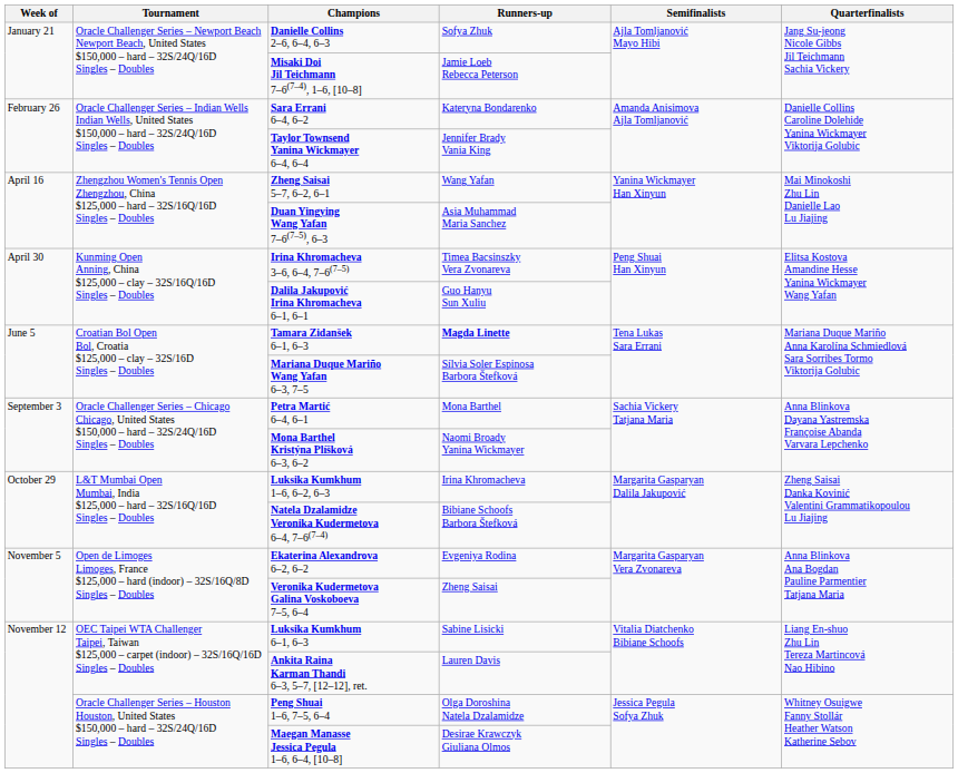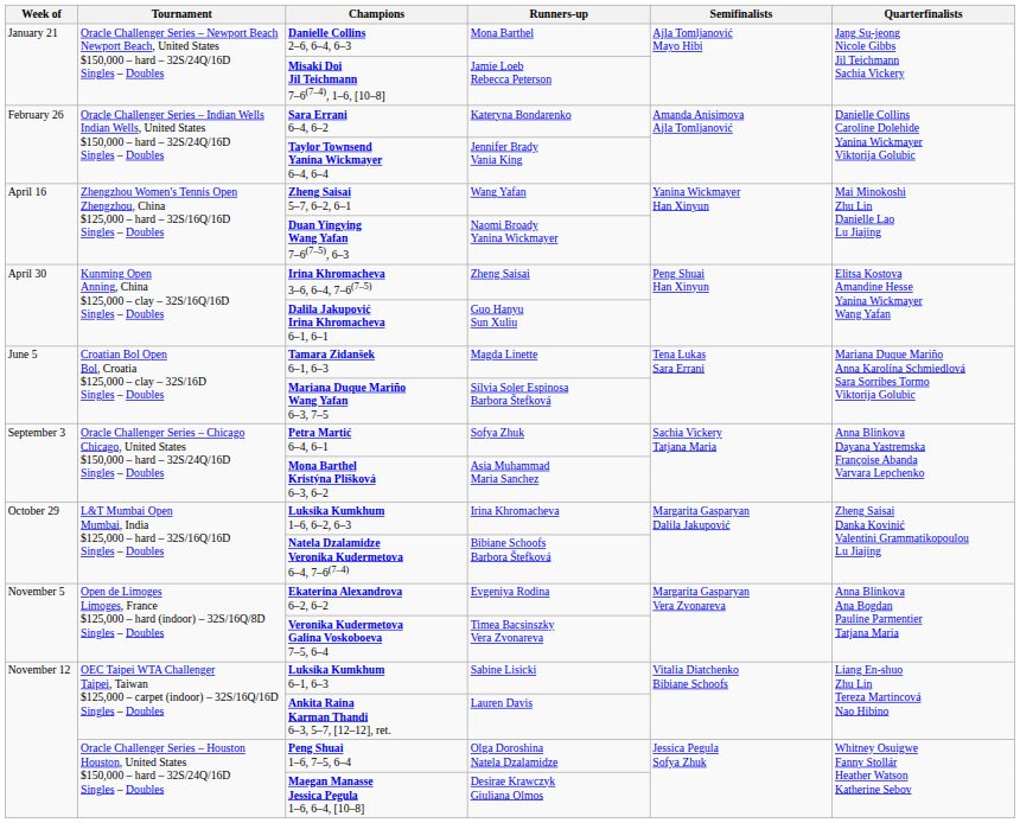Danielle Collins 2–6, 6–4, 6–3 | Runners-up: Sofya Zhuk -> Mona Barthel
Duan Yingying Wang Yafan 7–6(7–5), 6–3 | Runners-up: Asia Muhammad Maria Sanchez -> Naomi Broady Yanina Wickmayer
Irina Khromacheva 3–6, 6–4, 7–6(7–5) | Runners-up: Timea Bacsinszky Vera Zvonareva -> Zheng Saisai
Tamara Zidanšek 6–1, 6–3 | Runners-up: bold -> normal
Petra Martić 6–4, 6–1 | Runners-up: Mona Barthel -> Sofya Zhuk
Mona Barthel Kristýna Plíšková 6–3, 6–2 | Runners-up: Naomi Broady Yanina Wickmayer -> Asia Muhammad Maria Sanchez
Veronika Kudermetova Galina Voskoboeva 7–5, 6–4 | Runners-up: Zheng Saisai -> Timea Bacsinszky Vera Zvonareva
